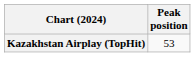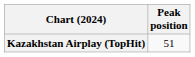Kazakhstan Airplay (TopHit) | Peak position: 53 -> 51
